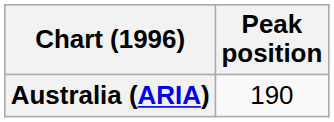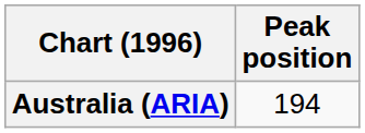Australia (ARIA) | Peak position: 190 -> 194
